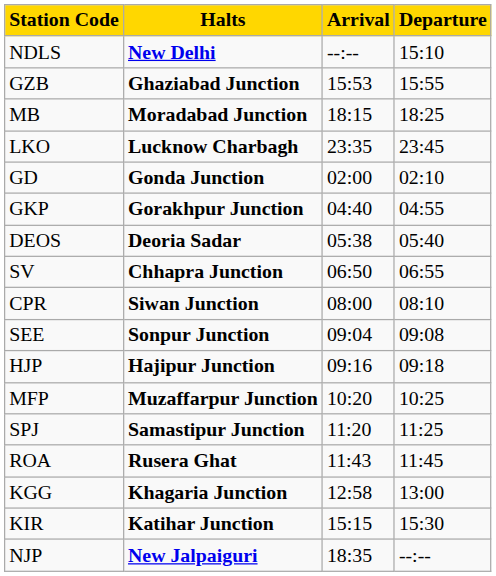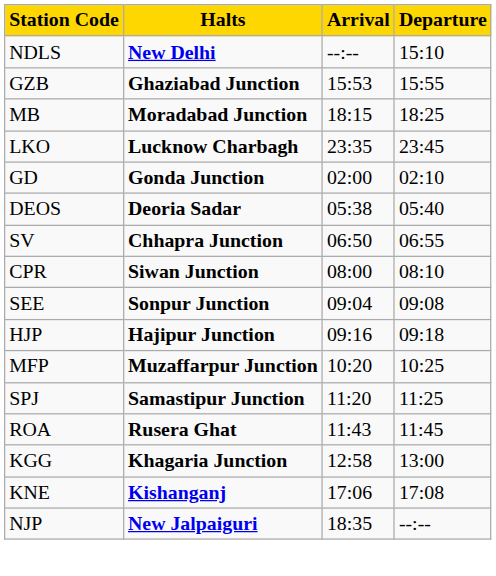- row: GKP | Gorakhpur Junction | 04:40 | 04:55
- row: KIR | Katihar Junction | 15:15 | 15:30
+ row: KNE | Kishanganj | 17:06 | 17:08
